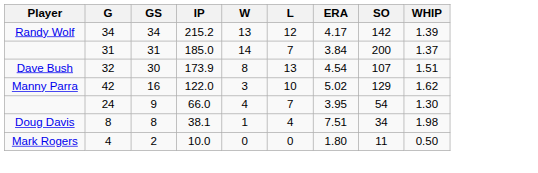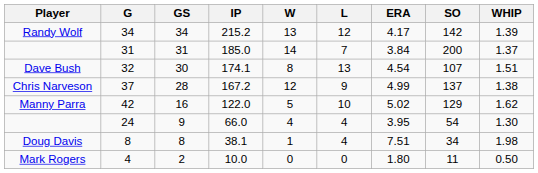32 | IP: 173.9 -> 174.1
+ row: Chris Narveson | 37 | 28 | 167.2 | 12 | 9 | 4.99 | 137 | 1.38
42 | W: 3 -> 5
24 | L: 7 -> 4
